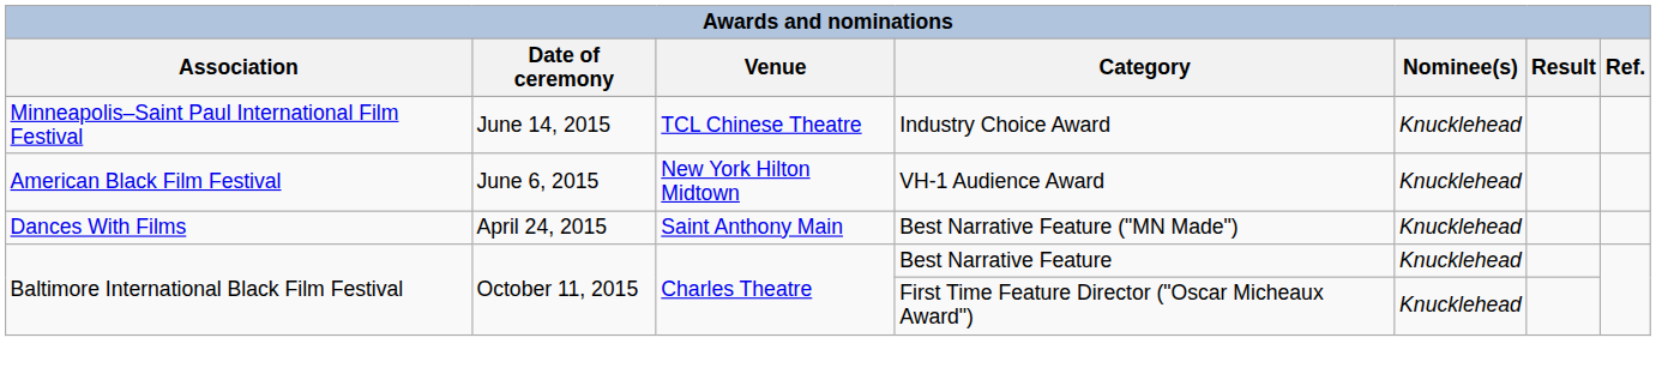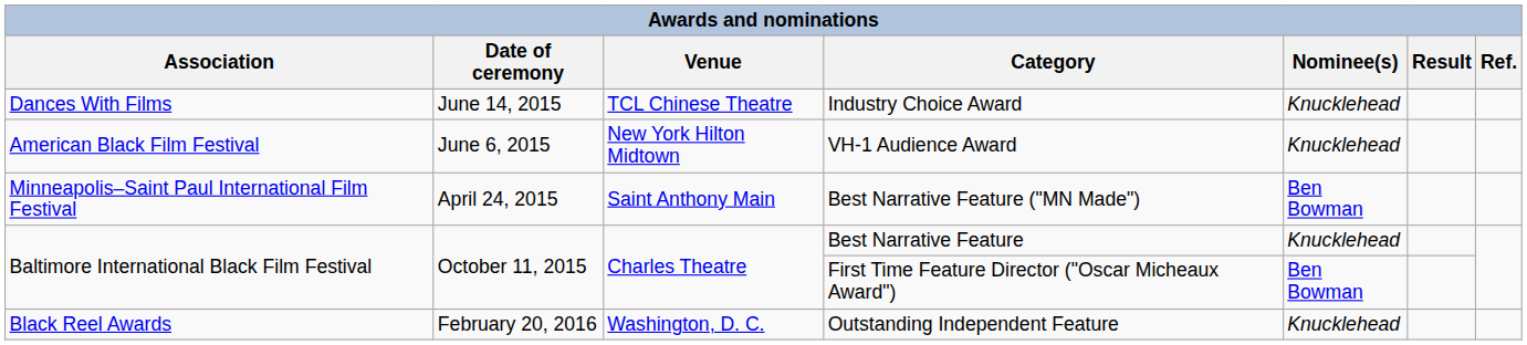Industry Choice Award | Association: Minneapolis–Saint Paul International Film Festival -> Dances With Films
Best Narrative Feature ("MN Made") | Association: Dances With Films -> Minneapolis–Saint Paul International Film Festival
Best Narrative Feature ("MN Made") | Nominee(s): Knucklehead -> Ben Bowman
First Time Feature Director ("Oscar Micheaux Award") | Nominee(s): Knucklehead -> Ben Bowman
+ row: Black Reel Awards | February 20, 2016 | Washington, D. C. | Outstanding Independent Feature | Knucklehead
